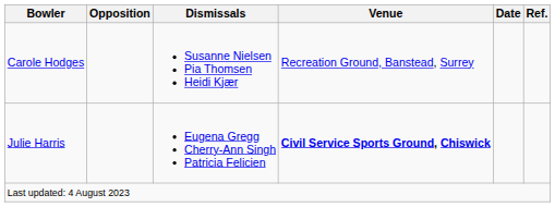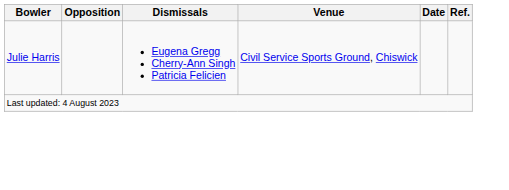- row: Carole Hodges | Susanne Nielsen Pia Thomsen Heidi Kjær | Recreation Ground, Banstead, Surrey
Julie Harris | Venue: bold -> normal
